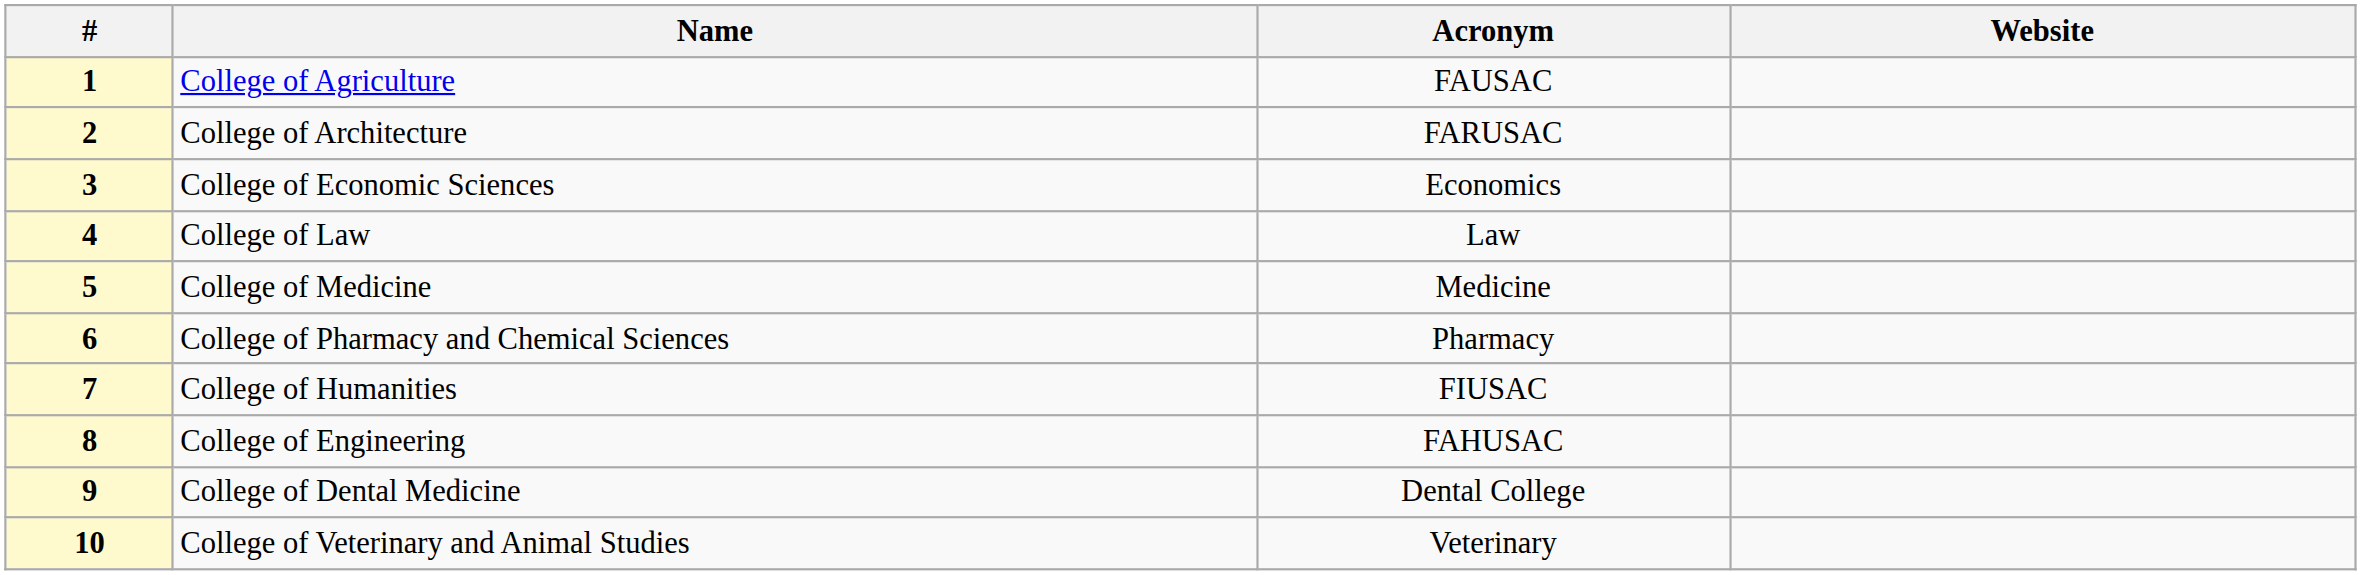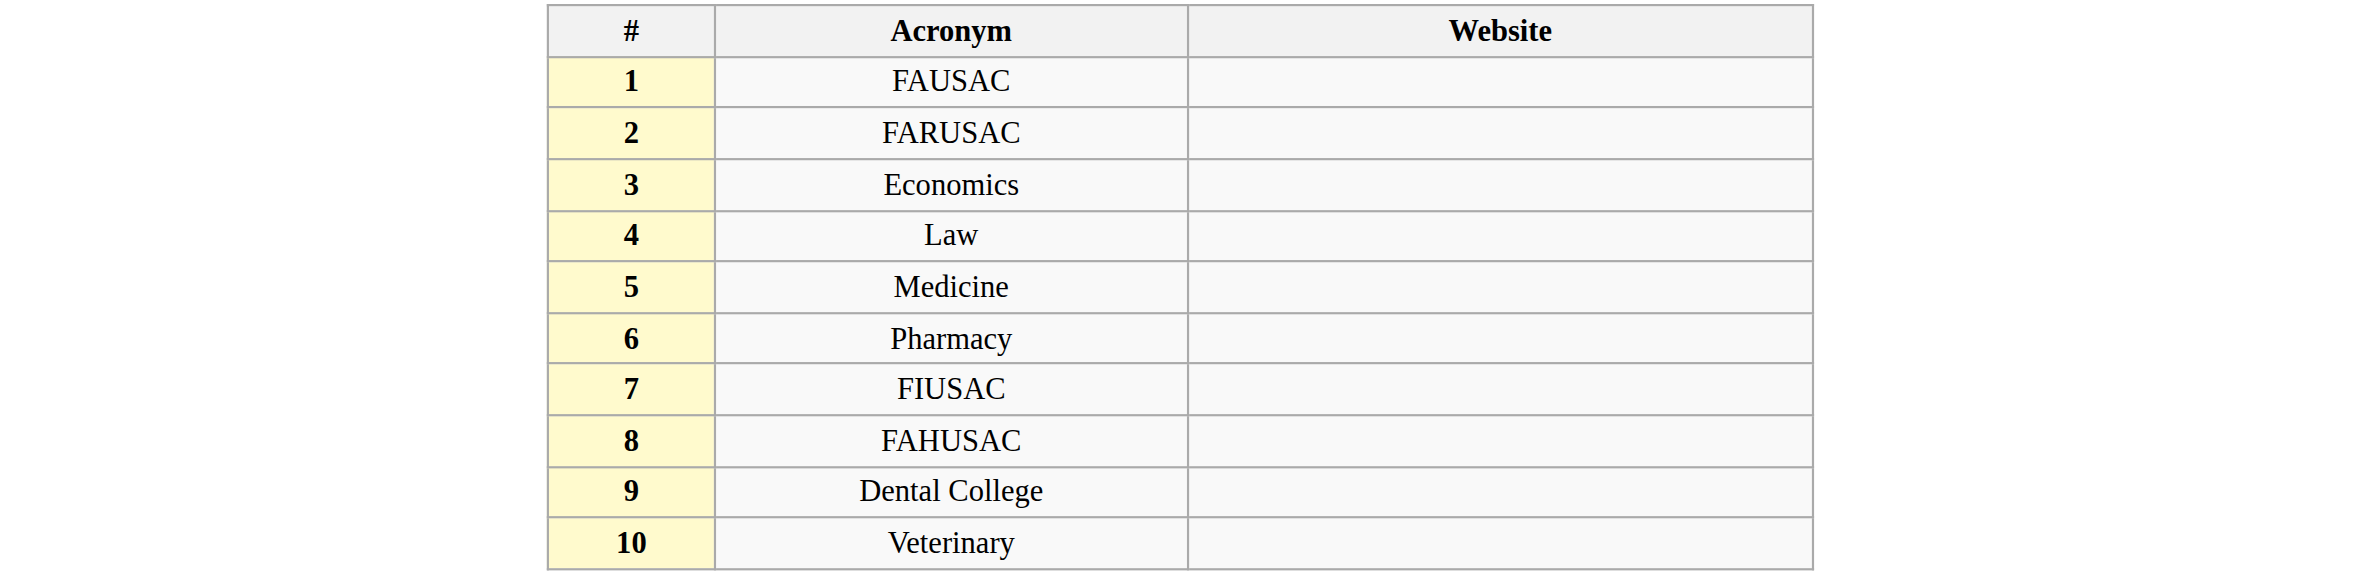- column: Name | College of Agriculture | College of Architecture | College of Economic Sciences | College of Law | College of Medicine | College of Pharmacy and Chemical Sciences | College of Humanities | College of Engineering | College of Dental Medicine | College of Veterinary and Animal Studies
